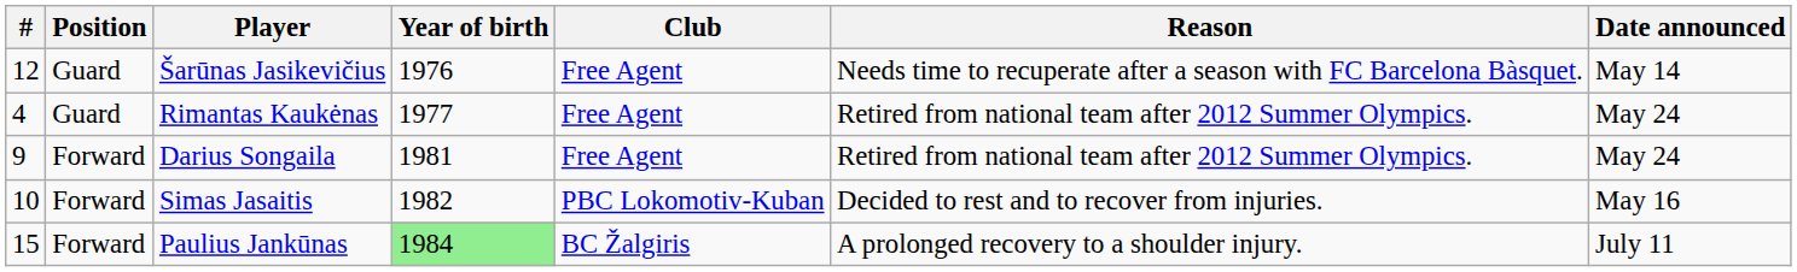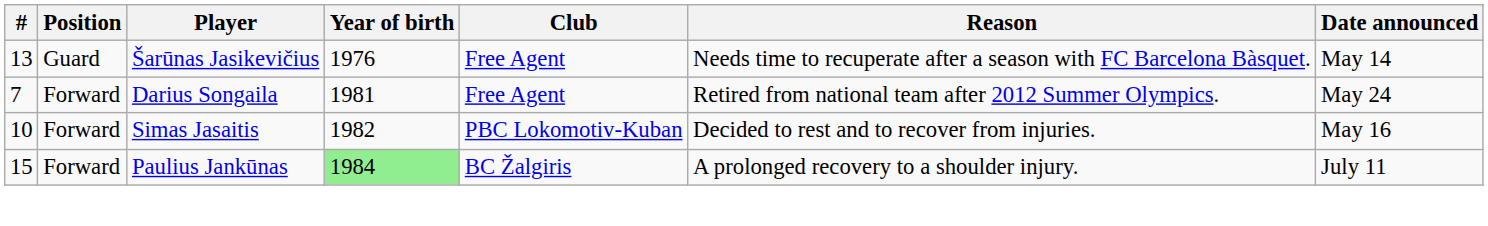Šarūnas Jasikevičius | #: 12 -> 13
- row: 4 | Guard | Rimantas Kaukėnas | 1977 | Free Agent | Retired from national team after 2012 Summer Olympics. | May 24
Darius Songaila | #: 9 -> 7
